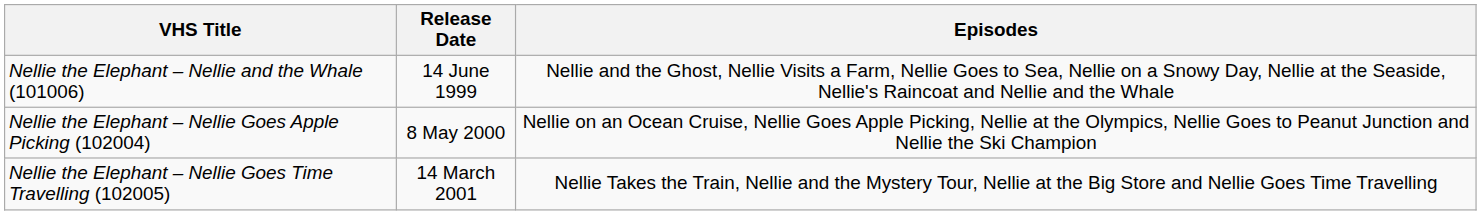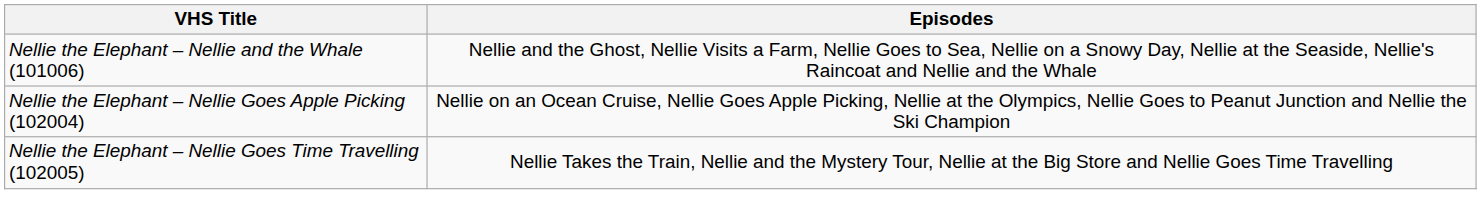- column: Release Date | 14 June 1999 | 8 May 2000 | 14 March 2001
